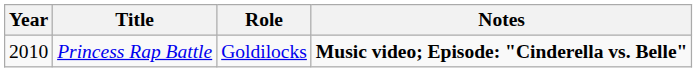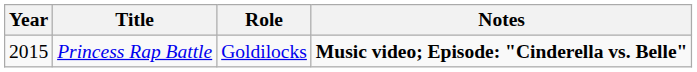Princess Rap Battle | Year: 2010 -> 2015
